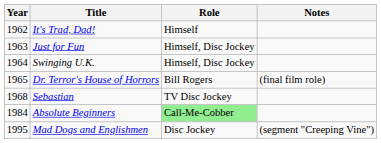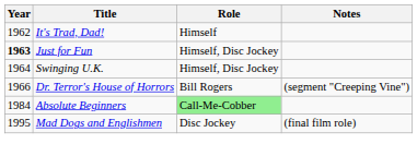Just for Fun | Year: normal -> bold
Dr. Terror's House of Horrors | Year: 1965 -> 1966
Dr. Terror's House of Horrors | Notes: (final film role) -> (segment "Creeping Vine")
- row: 1968 | Sebastian | TV Disc Jockey
Mad Dogs and Englishmen | Notes: (segment "Creeping Vine") -> (final film role)
